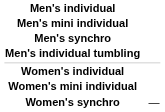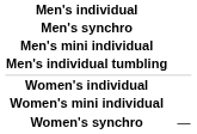rows swapped: Men's mini individual <-> Men's synchro
